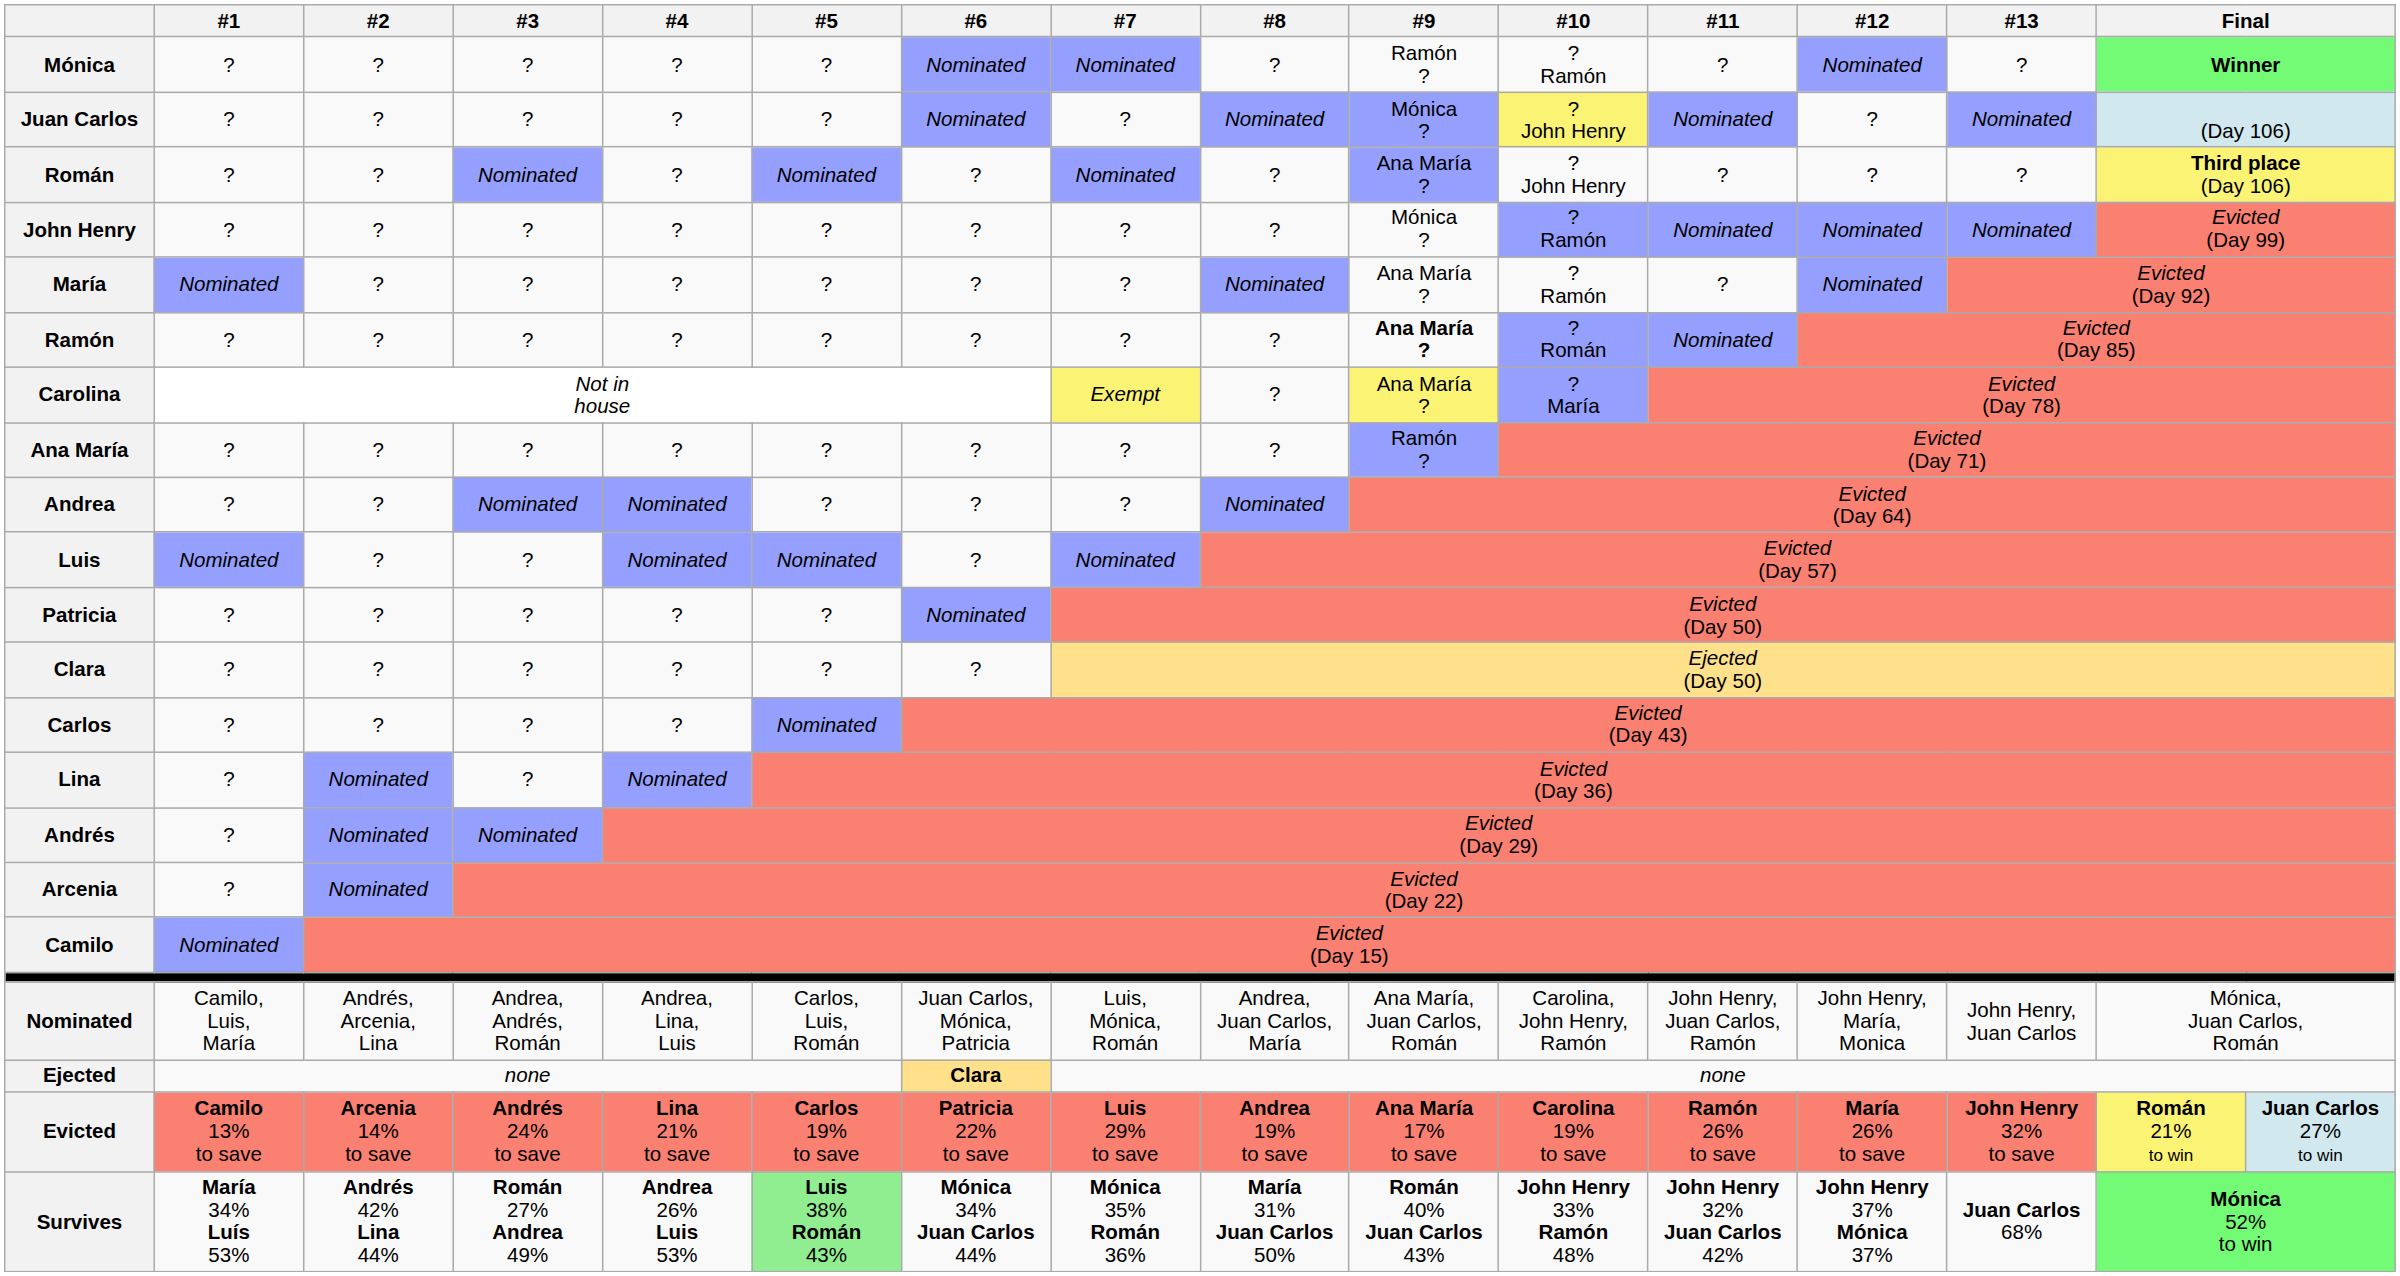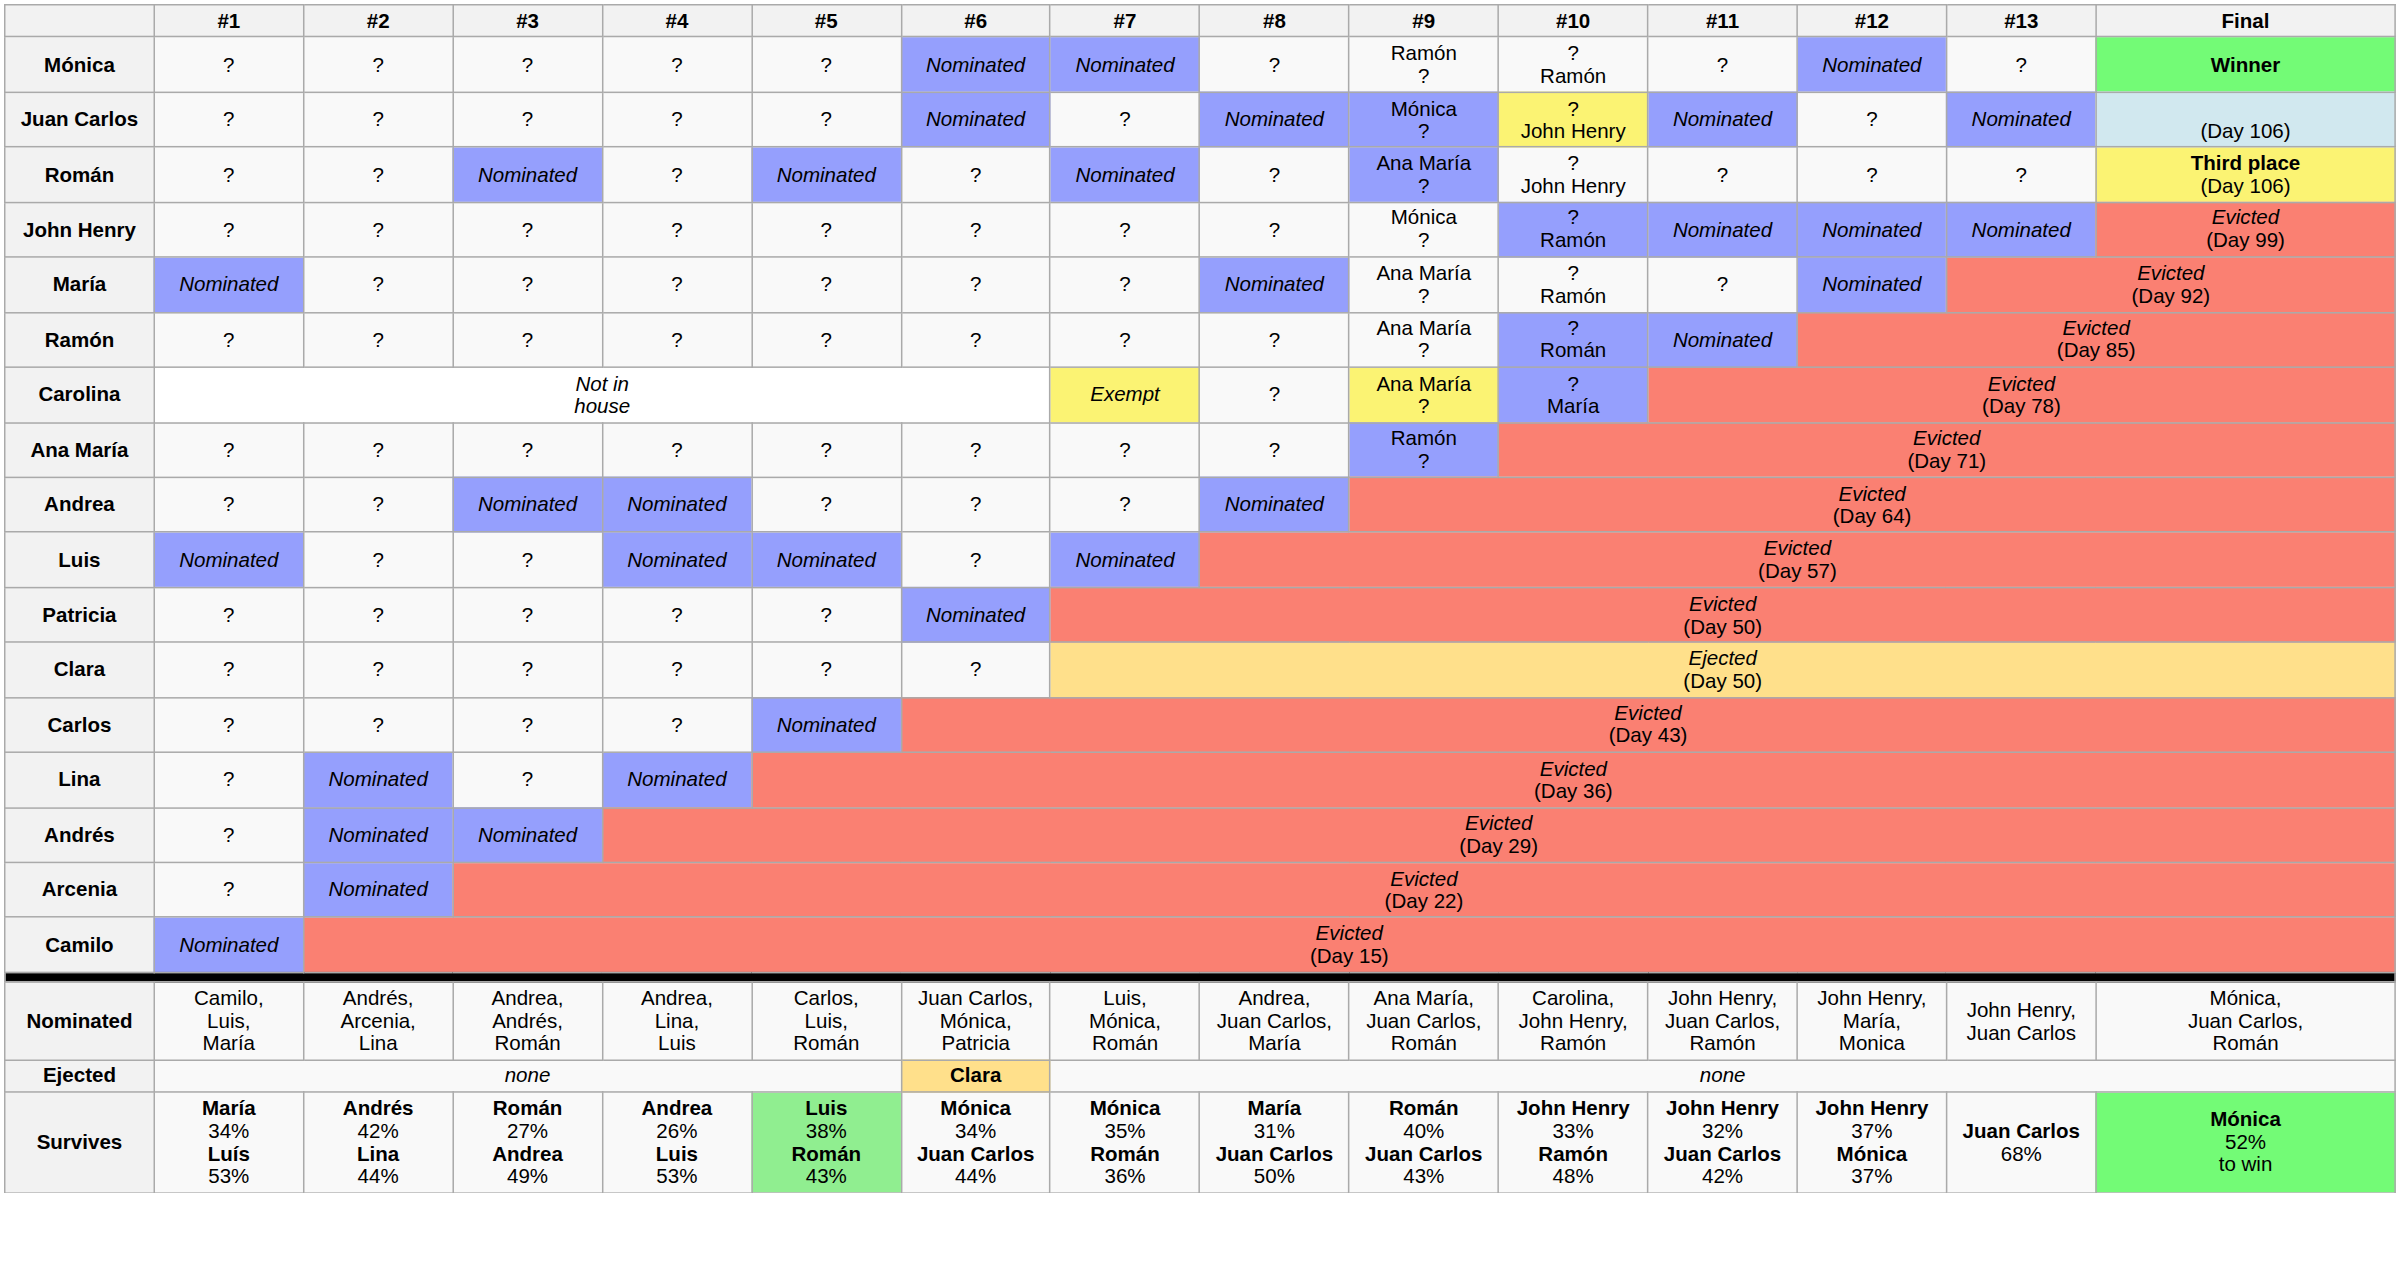Ramón | #9: bold -> normal
- row: Evicted | Camilo 13% to save | Arcenia 14% to save | Andrés 24% to save | Lina 21% to save | Carlos 19% to save | Patricia 22% to save | Luis 29% to save | Andrea 19% to save | Ana María 17% to save | Carolina 19% to save | Ramón 26% to save | María 26% to save | John Henry 32% to save | Román 21% to win | Juan Carlos 27% to win
